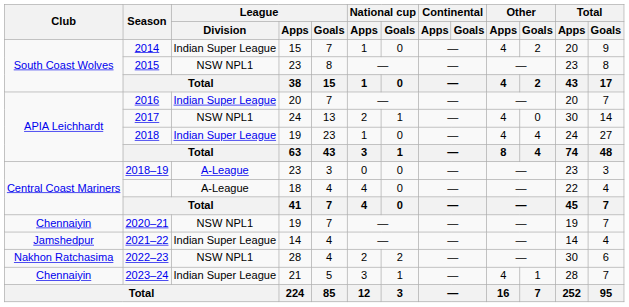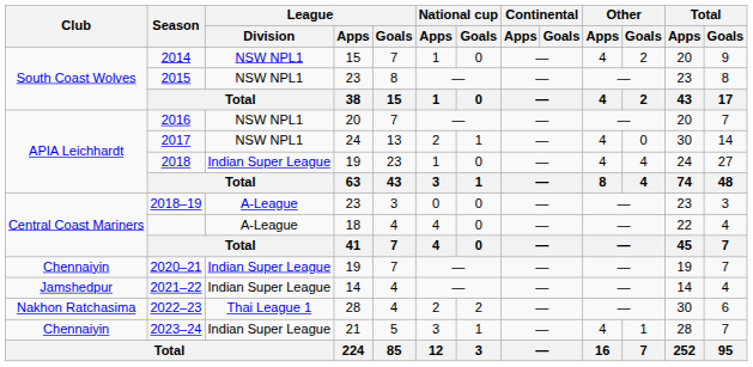2014 | League / Division: Indian Super League -> NSW NPL1
2016 | League / Division: Indian Super League -> NSW NPL1
2020–21 | League / Division: NSW NPL1 -> Indian Super League
2022–23 | League / Division: NSW NPL1 -> Thai League 1
